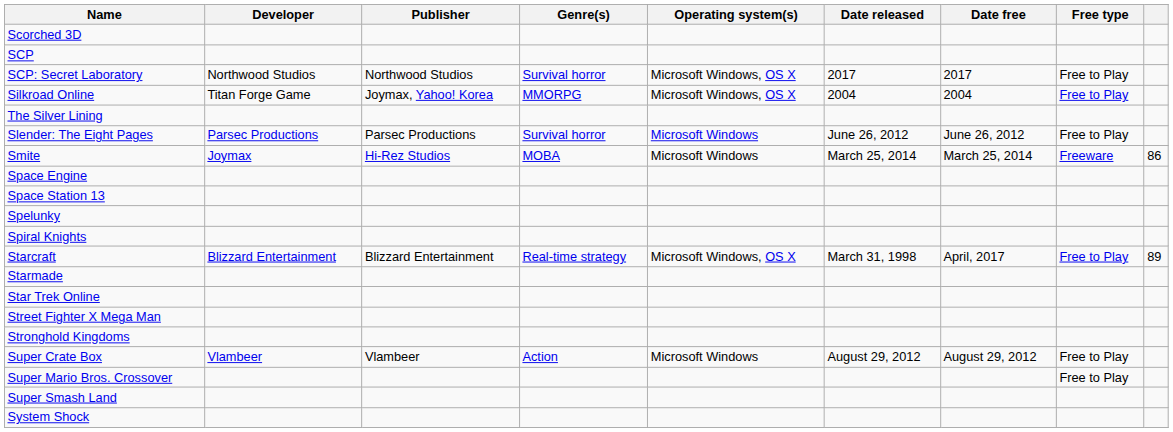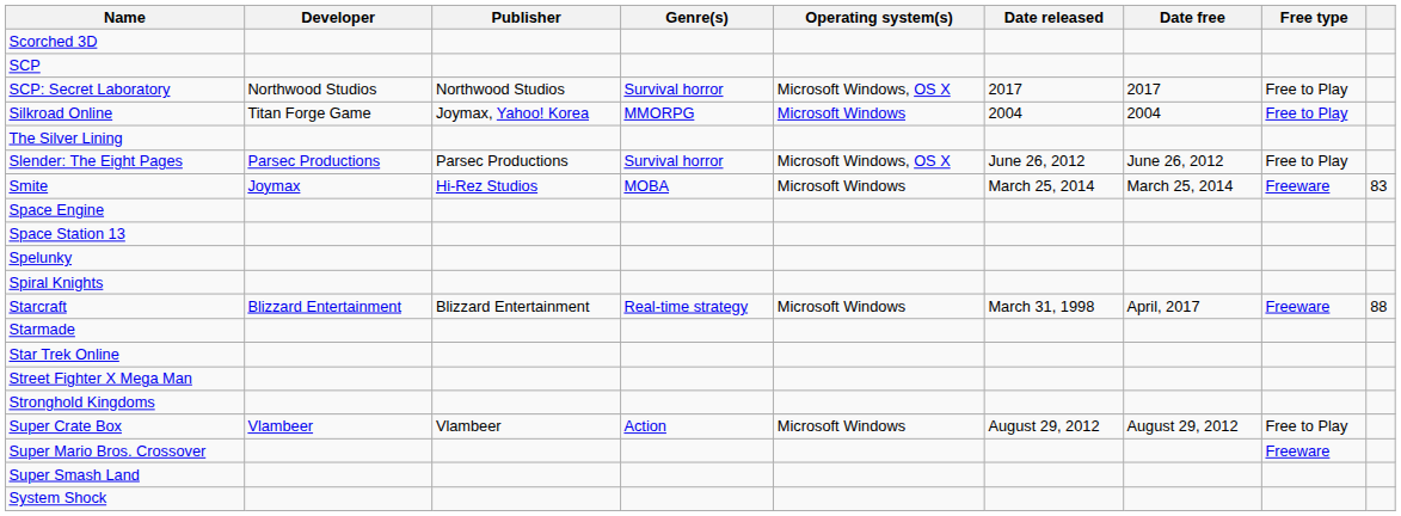Silkroad Online | Operating system(s): Microsoft Windows, OS X -> Microsoft Windows
Slender: The Eight Pages | Operating system(s): Microsoft Windows -> Microsoft Windows, OS X
Smite | column 9: 86 -> 83
Starcraft | Operating system(s): Microsoft Windows, OS X -> Microsoft Windows
Starcraft | Free type: Free to Play -> Freeware
Starcraft | column 9: 89 -> 88
Super Mario Bros. Crossover | Free type: Free to Play -> Freeware
